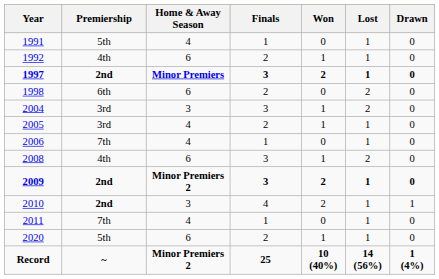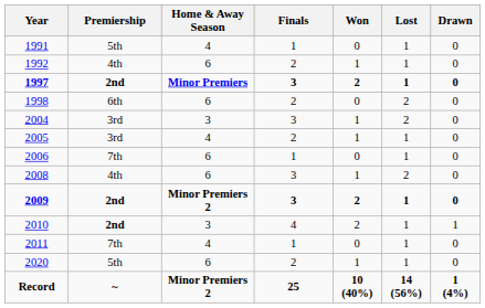2006 | Home & Away Season: 4 -> 6
